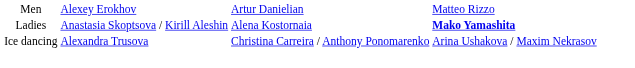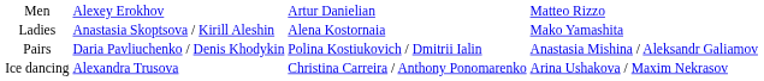Ladies | column 4: bold -> normal
+ row: Pairs | Daria Pavliuchenko / Denis Khodykin | Polina Kostiukovich / Dmitrii Ialin | Anastasia Mishina / Aleksandr Galiamov
